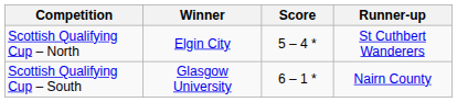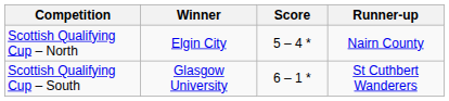Scottish Qualifying Cup – North | Runner-up: St Cuthbert Wanderers -> Nairn County
Scottish Qualifying Cup – South | Runner-up: Nairn County -> St Cuthbert Wanderers
